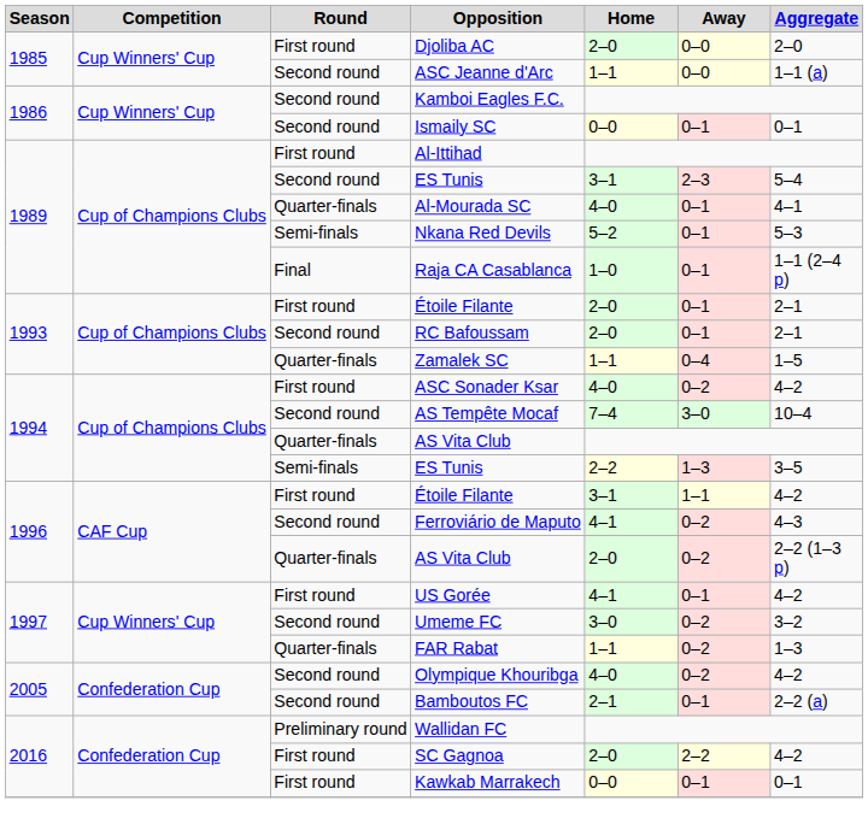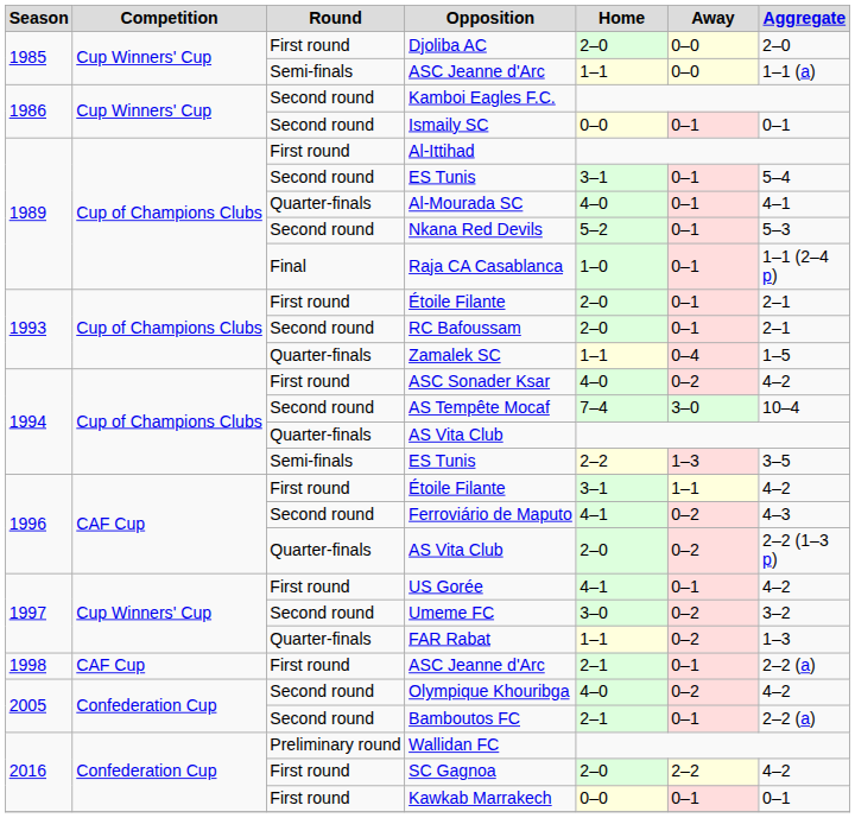1985 / ASC Jeanne d'Arc | Round: Second round -> Semi-finals
1989 / ES Tunis | Away: 2–3 -> 0–1
Nkana Red Devils | Round: Semi-finals -> Second round
+ row: 1998 | CAF Cup | First round | ASC Jeanne d'Arc | 2–1 | 0–1 | 2–2 (a)
